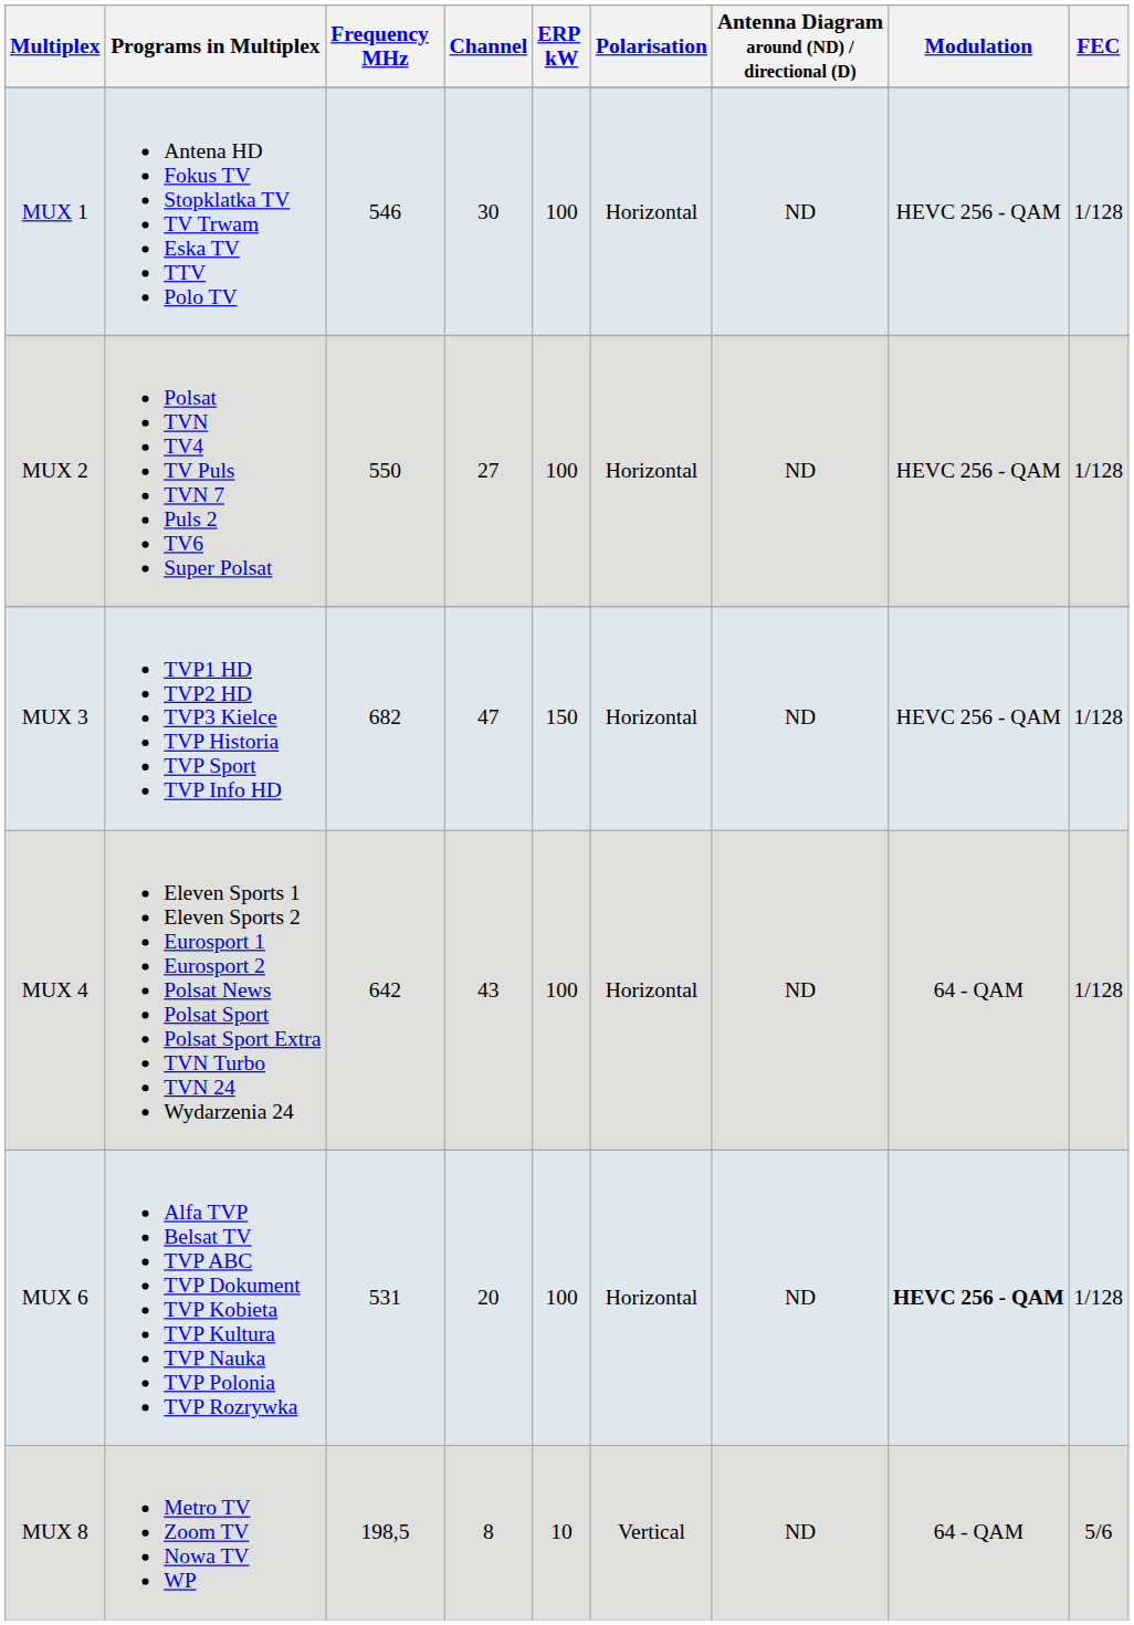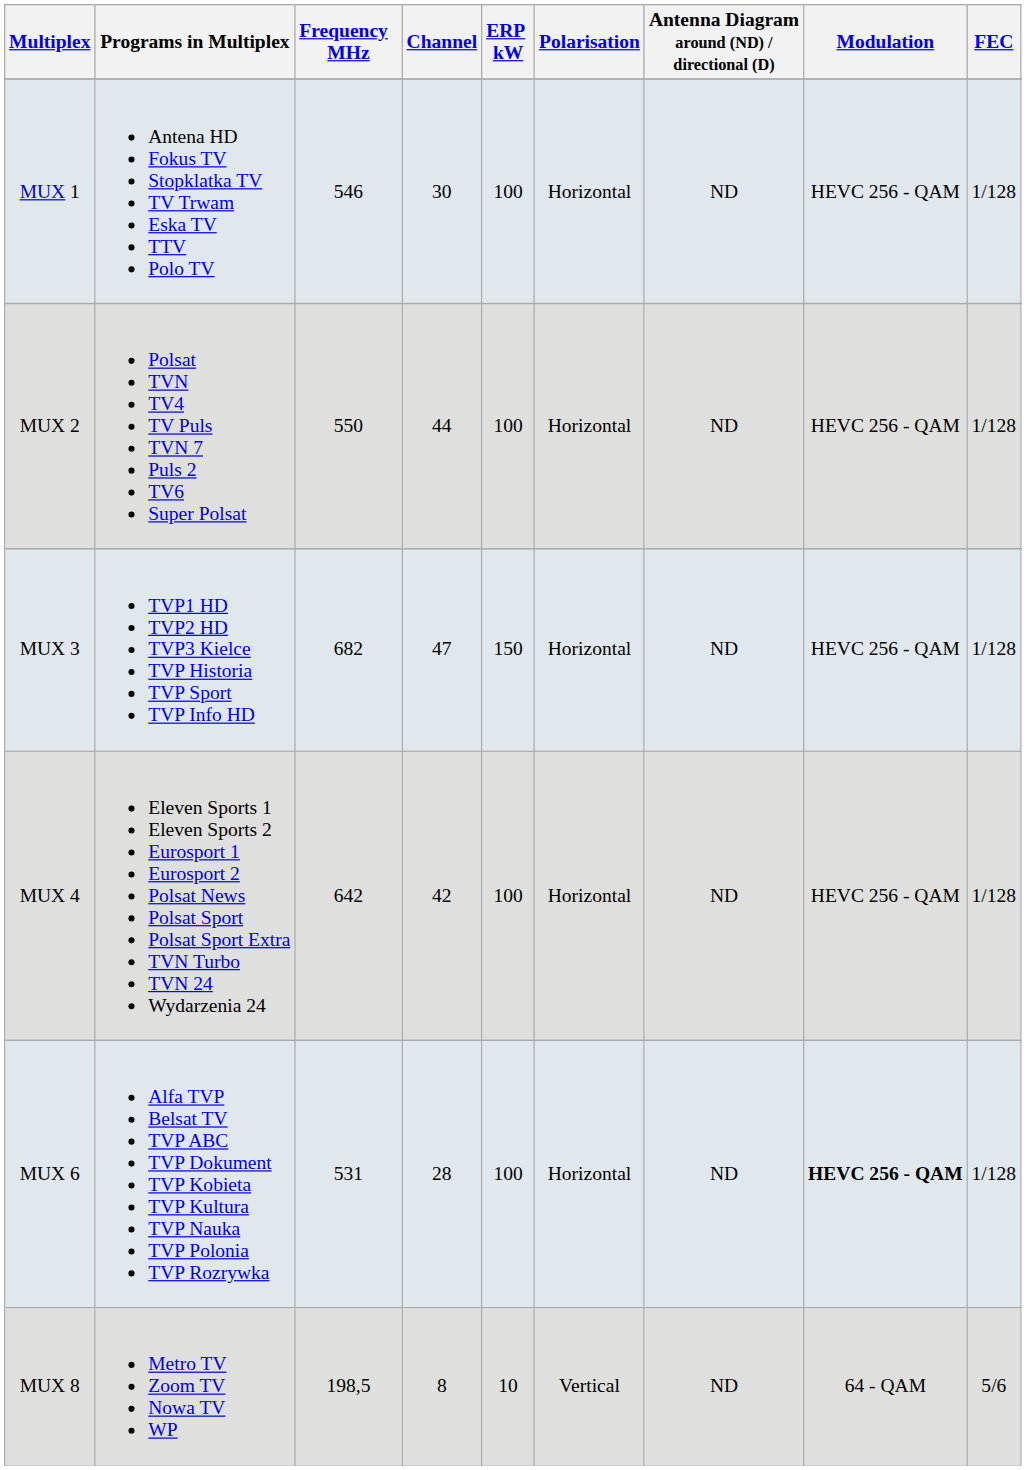MUX 2 | Channel: 27 -> 44
MUX 4 | Channel: 43 -> 42
MUX 4 | Modulation: 64 - QAM -> HEVC 256 - QAM
MUX 6 | Channel: 20 -> 28
